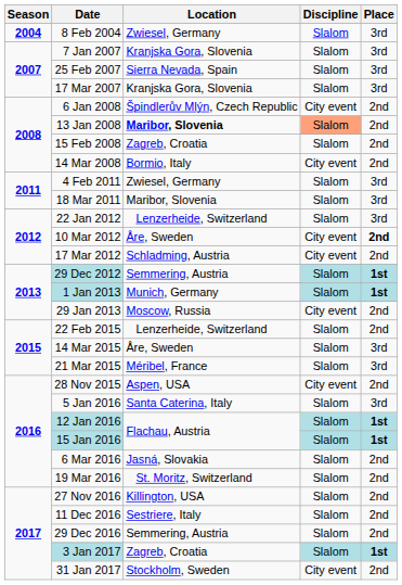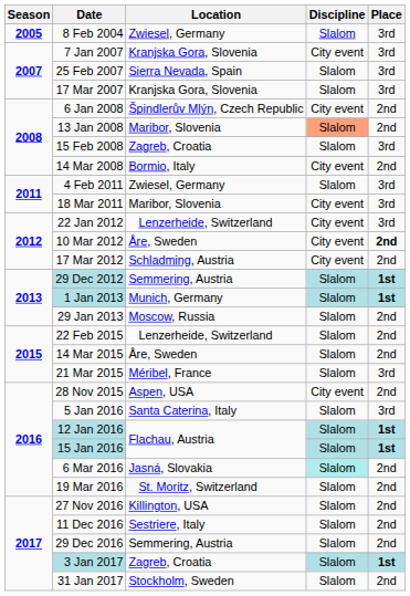8 Feb 2004 | Season: 2004 -> 2005
7 Jan 2007 | Discipline: Slalom -> City event
13 Jan 2008 | Location: bold -> normal
15 Feb 2008 | Place: 2nd -> 3rd
18 Mar 2011 | Discipline: Slalom -> City event
22 Jan 2012 | Discipline: Slalom -> City event
29 Jan 2013 | Discipline: City event -> Slalom
14 Mar 2015 | Place: 3rd -> 2nd
6 Mar 2016 | Discipline: no background -> paleturquoise background
31 Jan 2017 | Discipline: City event -> Slalom
